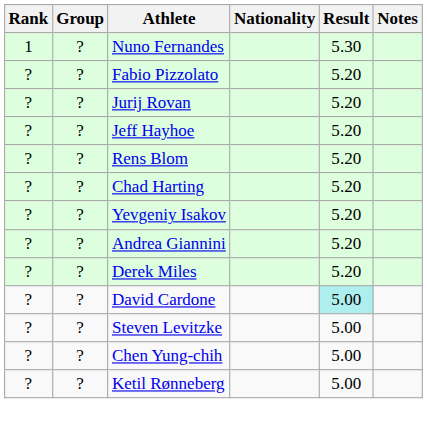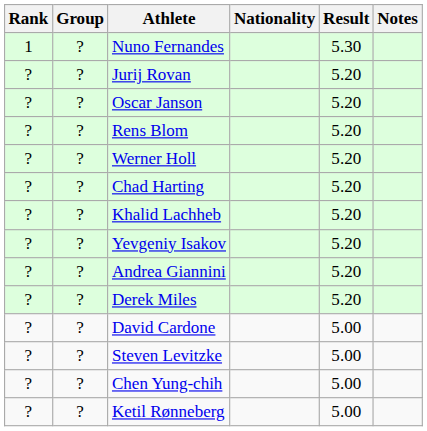- row: ? | ? | Fabio Pizzolato | 5.20
- row: ? | ? | Jeff Hayhoe | 5.20
+ row: ? | ? | Oscar Janson | 5.20
+ row: ? | ? | Werner Holl | 5.20
+ row: ? | ? | Khalid Lachheb | 5.20
David Cardone | Result: paleturquoise background -> no background
